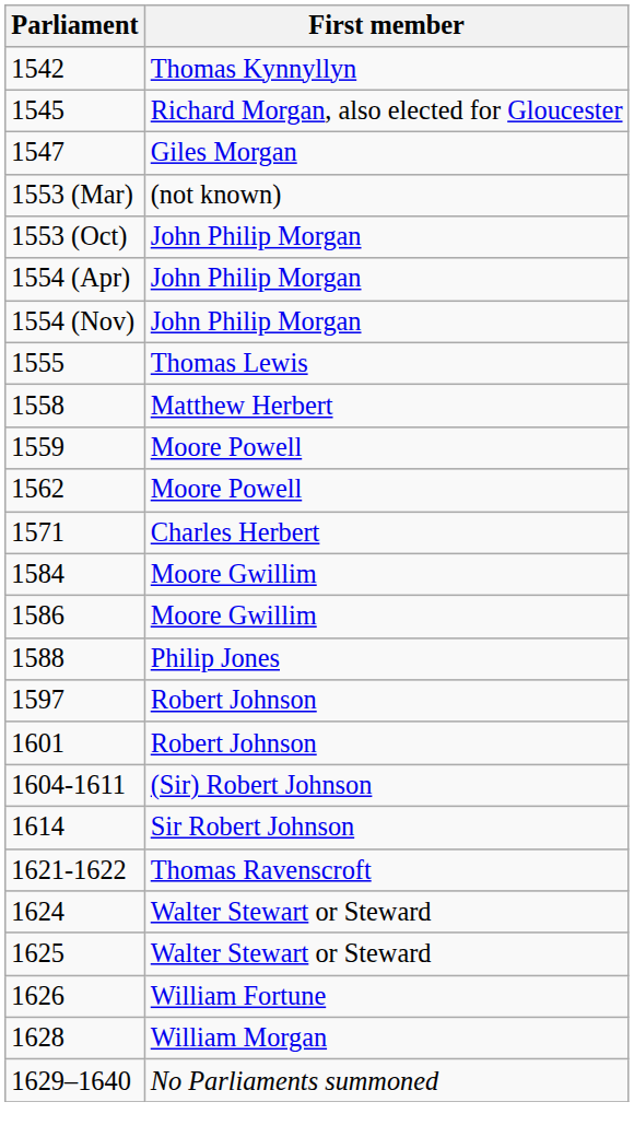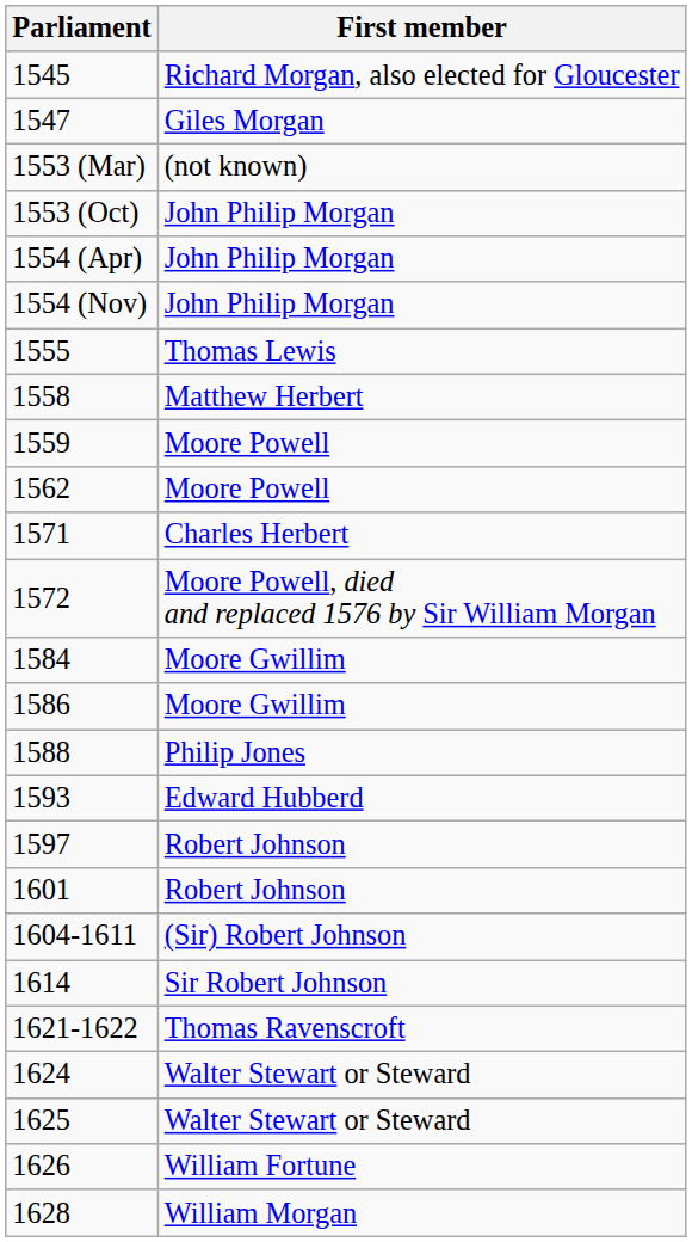- row: 1542 | Thomas Kynnyllyn
+ row: 1572 | Moore Powell, died and replaced 1576 by Sir William Morgan
+ row: 1593 | Edward Hubberd
- row: 1629–1640 | No Parliaments summoned
